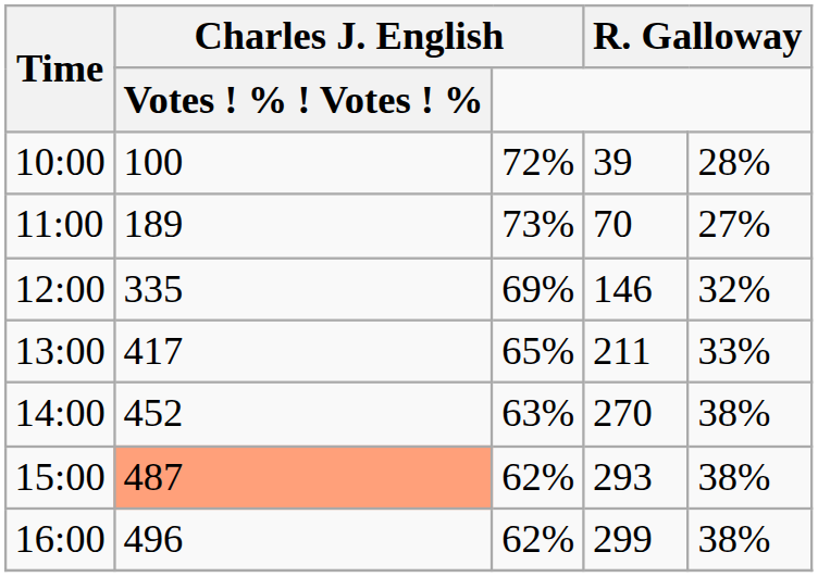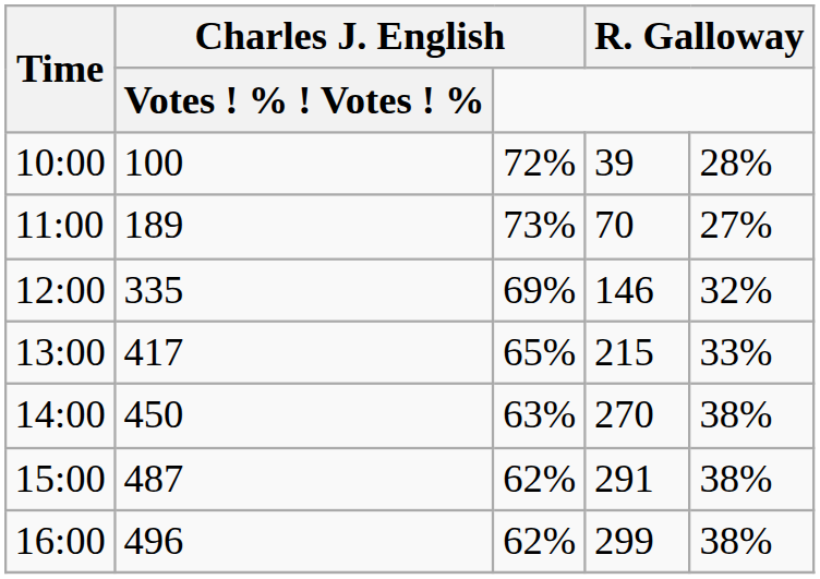13:00 | column 4: 211 -> 215
14:00 | Charles J. English / Votes ! % ! Votes ! %: 452 -> 450
15:00 | Charles J. English / Votes ! % ! Votes ! %: lightsalmon background -> no background
15:00 | column 4: 293 -> 291
